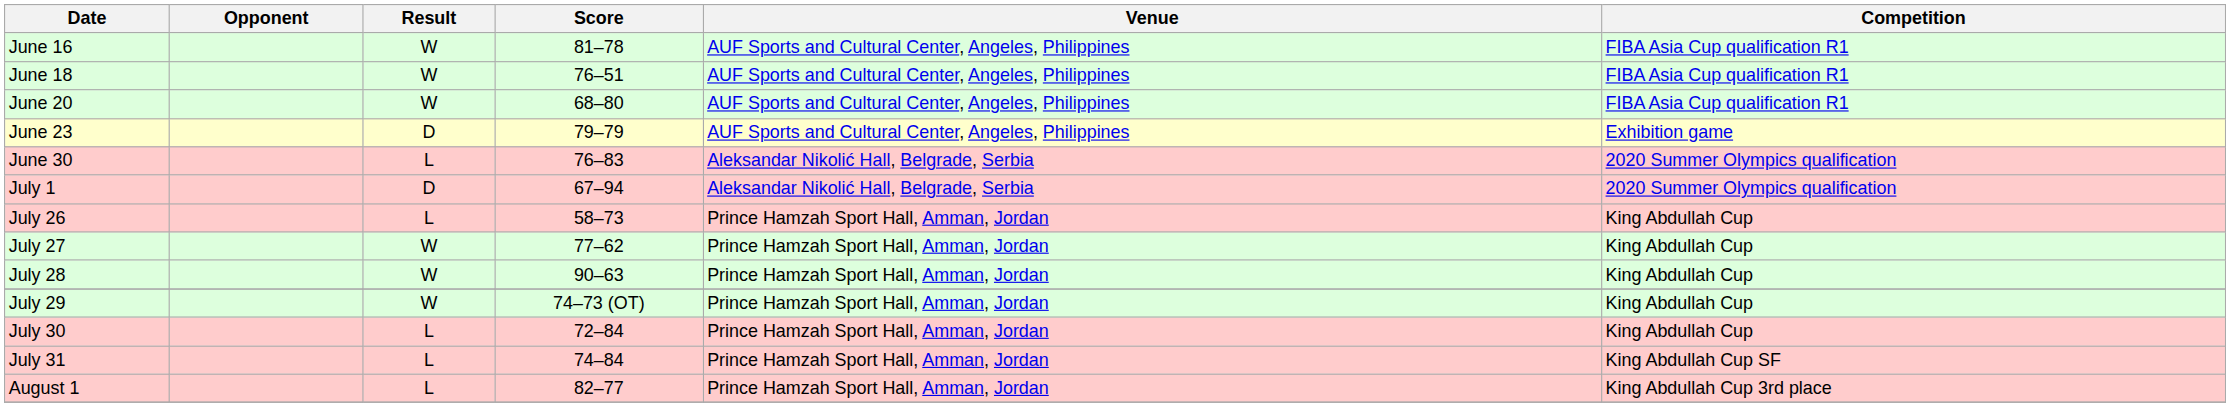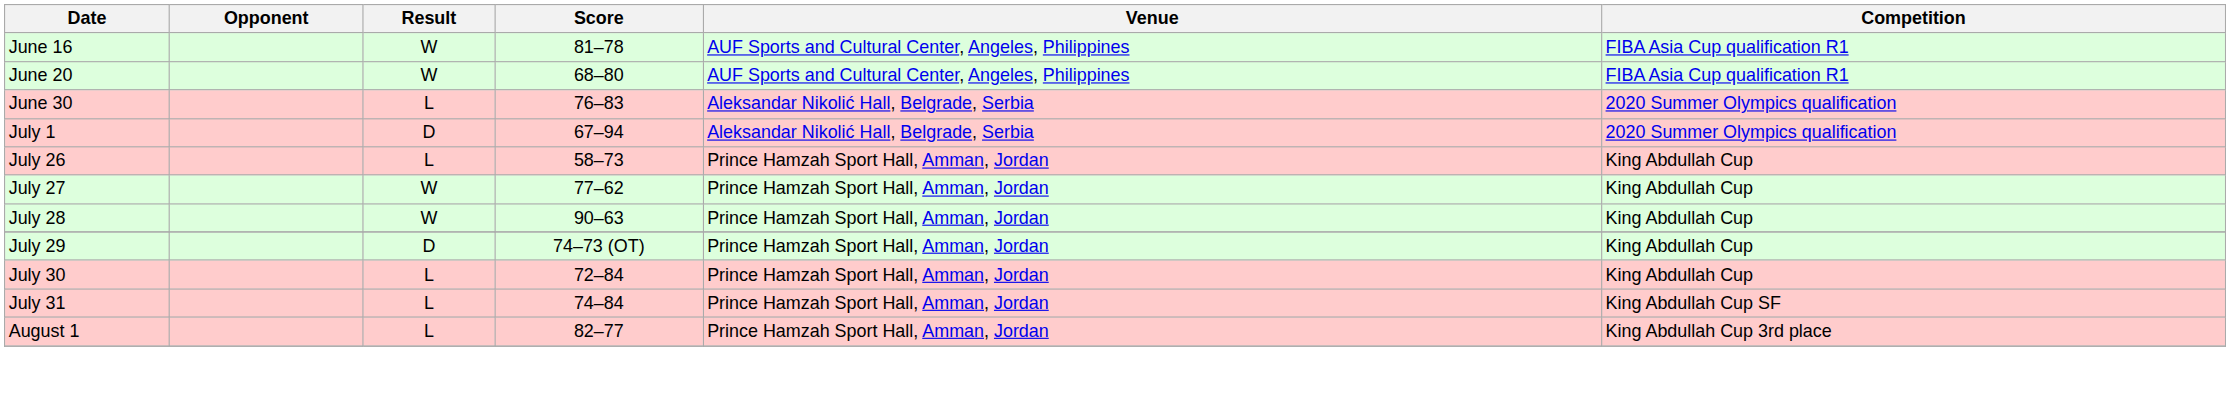- row: June 18 | W | 76–51 | AUF Sports and Cultural Center, Angeles, Philippines | FIBA Asia Cup qualification R1
- row: June 23 | D | 79–79 | AUF Sports and Cultural Center, Angeles, Philippines | Exhibition game
July 29 | Result: W -> D
